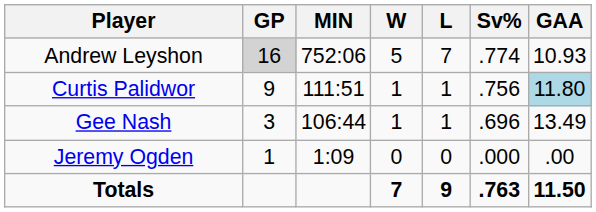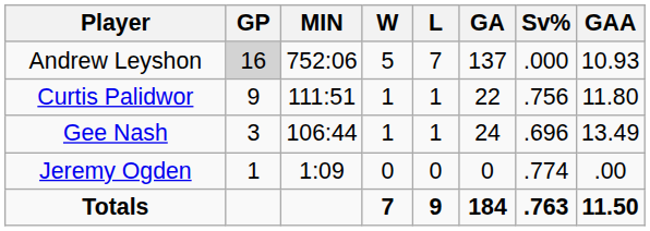+ column: GA | 137 | 22 | 24 | 0 | 184
Andrew Leyshon | Sv%: .774 -> .000
Curtis Palidwor | GAA: lightblue background -> no background
Jeremy Ogden | Sv%: .000 -> .774
